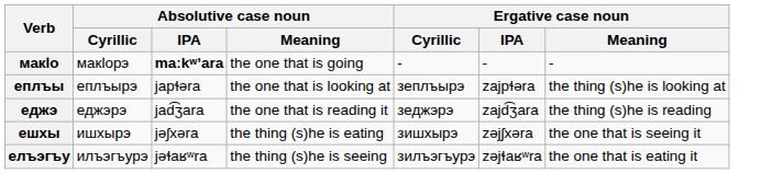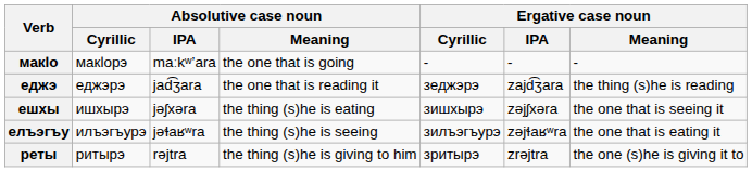макӏо | Absolutive case noun / IPA: bold -> normal
- row: еплъы | еплъырэ | japɬəra | the one that is looking at | зеплъырэ | zajpɬəra | the thing (s)he is looking at
+ row: реты | ритырэ | rəjtra | the thing (s)he is giving to him | зритырэ | zrəjtra | the one (s)he is giving it to
